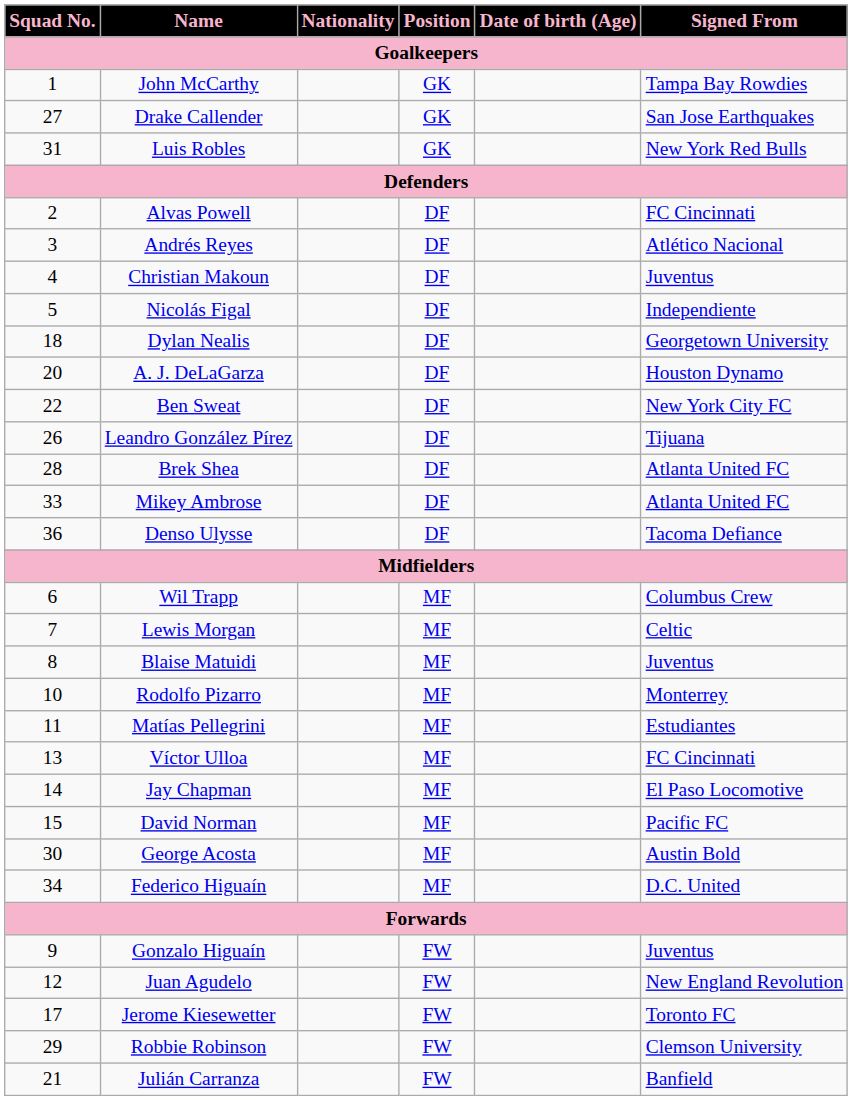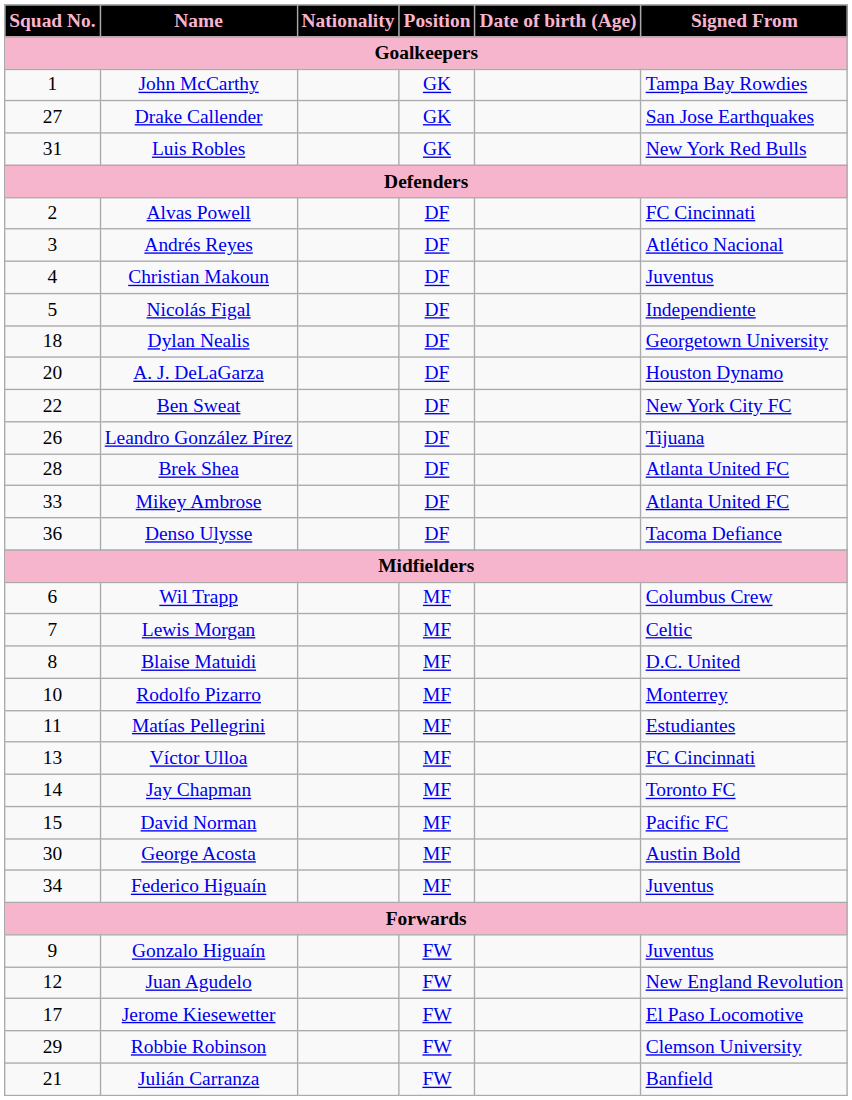Blaise Matuidi | Signed From: Juventus -> D.C. United
Jay Chapman | Signed From: El Paso Locomotive -> Toronto FC
Federico Higuaín | Signed From: D.C. United -> Juventus
Jerome Kiesewetter | Signed From: Toronto FC -> El Paso Locomotive
